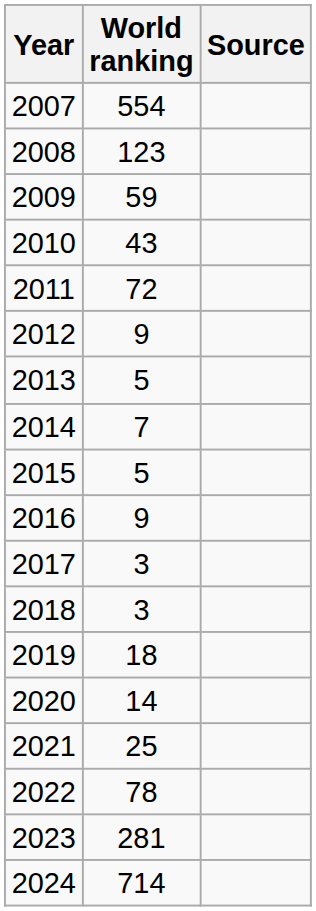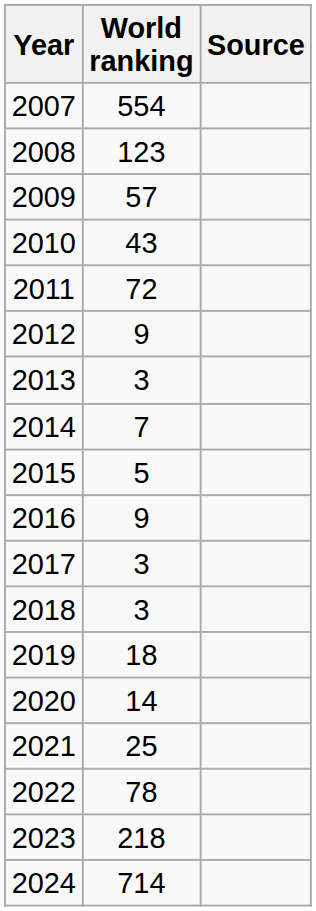2009 | World ranking: 59 -> 57
2013 | World ranking: 5 -> 3
2023 | World ranking: 281 -> 218
